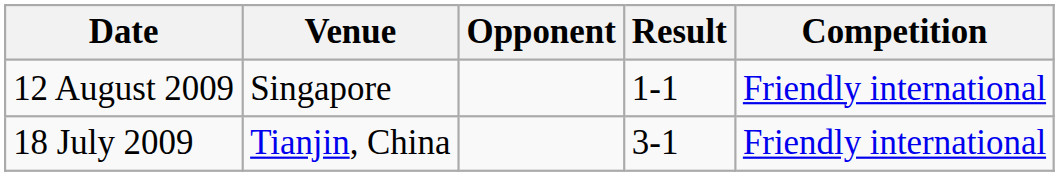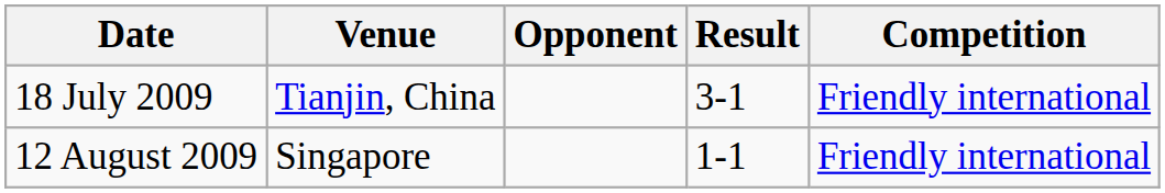rows swapped: 18 July 2009 <-> 12 August 2009
